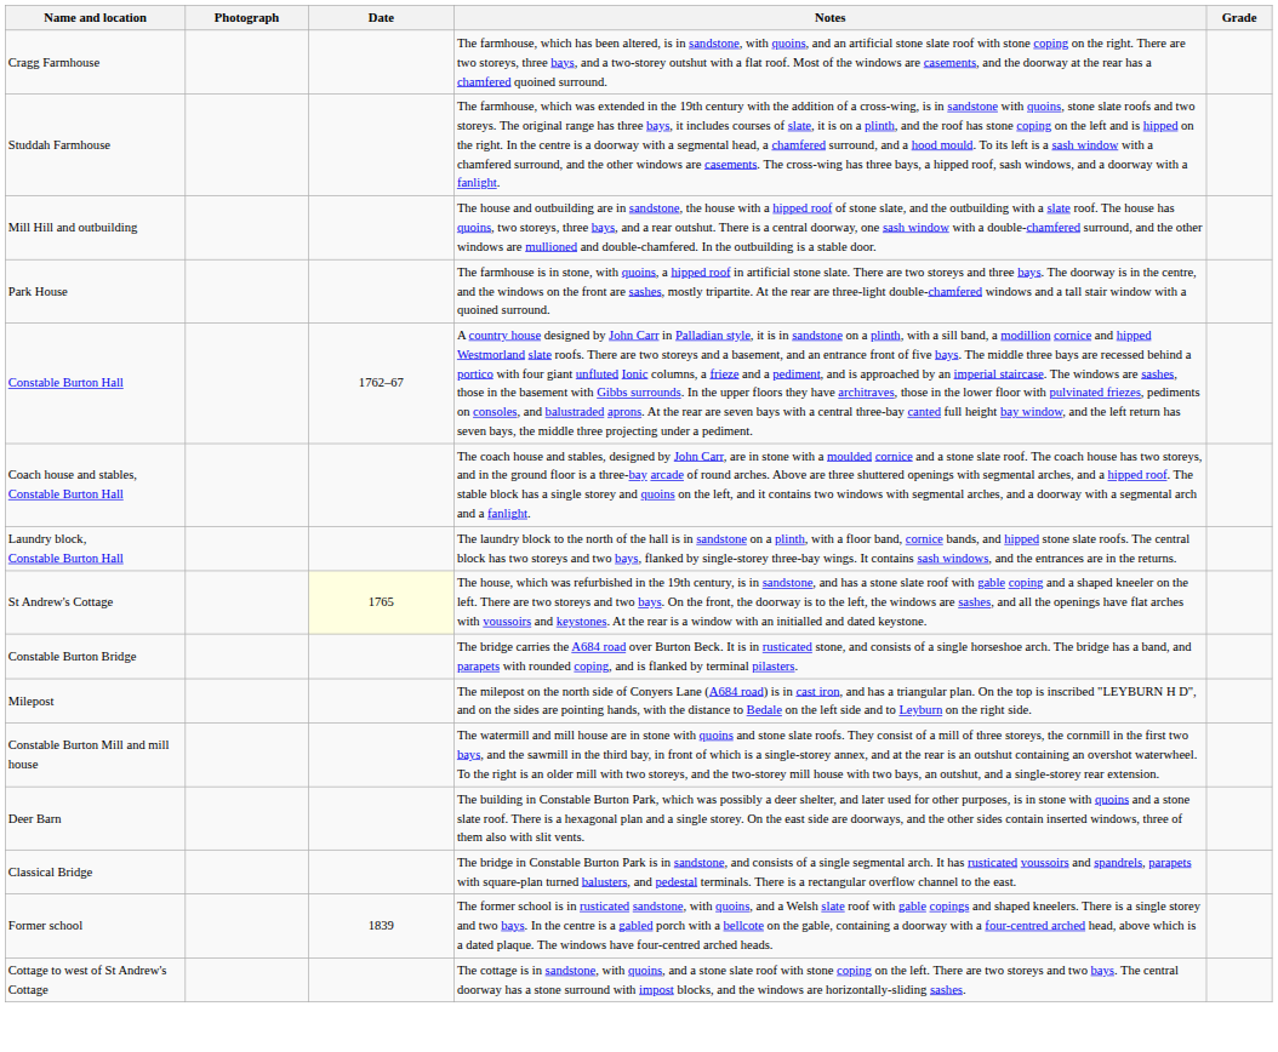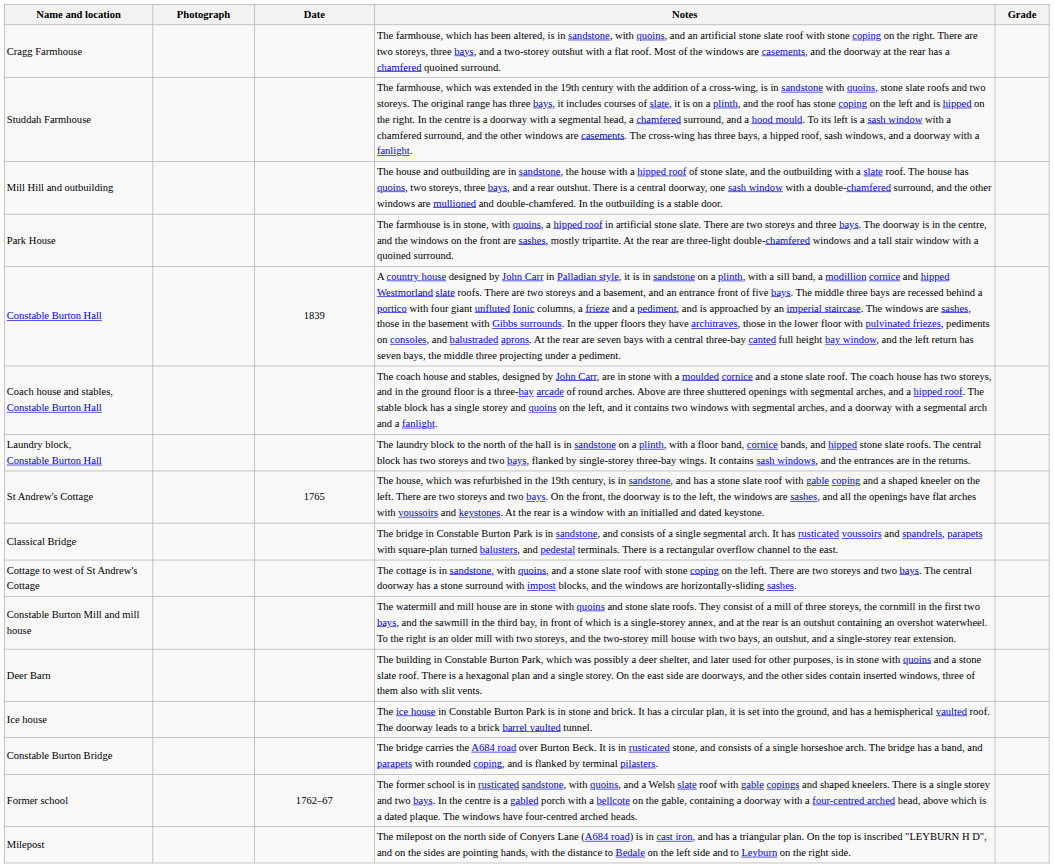Constable Burton Hall | Date: 1762–67 -> 1839
St Andrew's Cottage | Date: lightyellow background -> no background
rows swapped: Classical Bridge <-> Constable Burton Bridge
rows swapped: Cottage to west of St Andrew's Cottage <-> Milepost
+ row: Ice house | The ice house in Constable Burton Park is in stone and brick. It has a circular plan, it is set into the ground, and has a hemispherical vaulted roof. The doorway leads to a brick barrel vaulted tunnel.
Former school | Date: 1839 -> 1762–67
